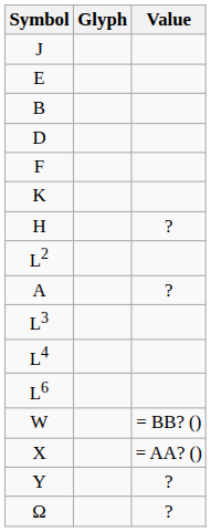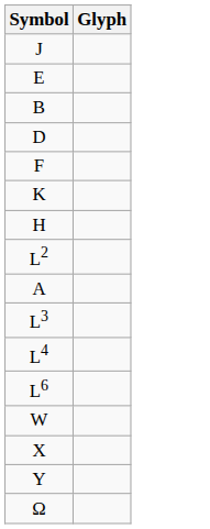- column: Value | ? | ? | = BB? () | = AA? () | ? | ?
